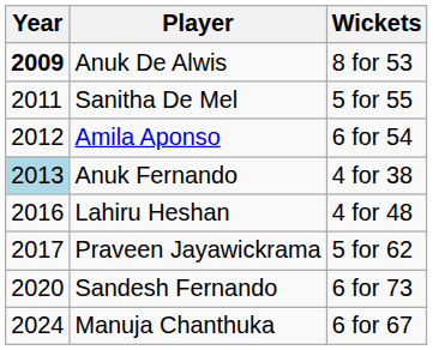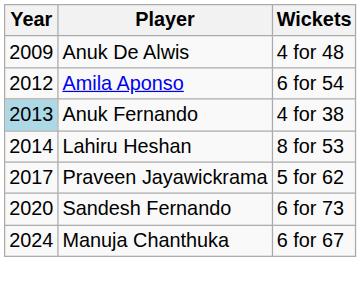Anuk De Alwis | Year: bold -> normal
Anuk De Alwis | Wickets: 8 for 53 -> 4 for 48
- row: 2011 | Sanitha De Mel | 5 for 55
Lahiru Heshan | Year: 2016 -> 2014
Lahiru Heshan | Wickets: 4 for 48 -> 8 for 53
